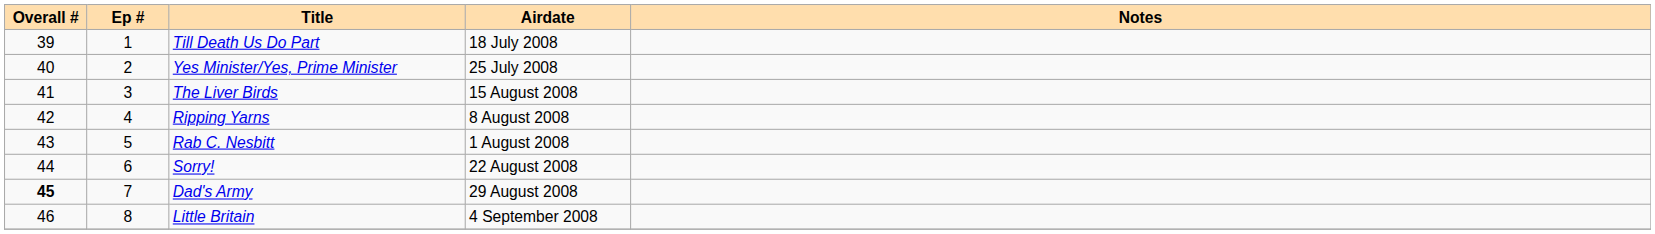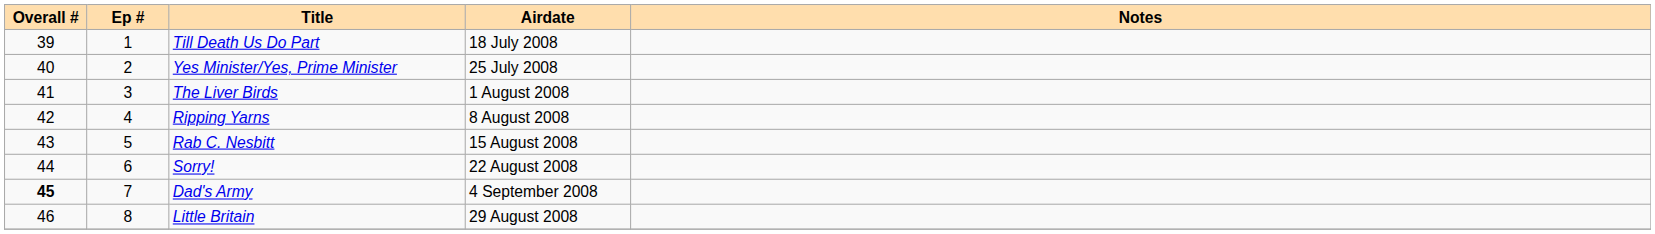The Liver Birds | Airdate: 15 August 2008 -> 1 August 2008
Rab C. Nesbitt | Airdate: 1 August 2008 -> 15 August 2008
Dad's Army | Airdate: 29 August 2008 -> 4 September 2008
Little Britain | Airdate: 4 September 2008 -> 29 August 2008
